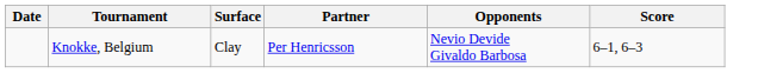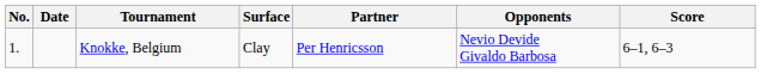+ column: No. | 1.
